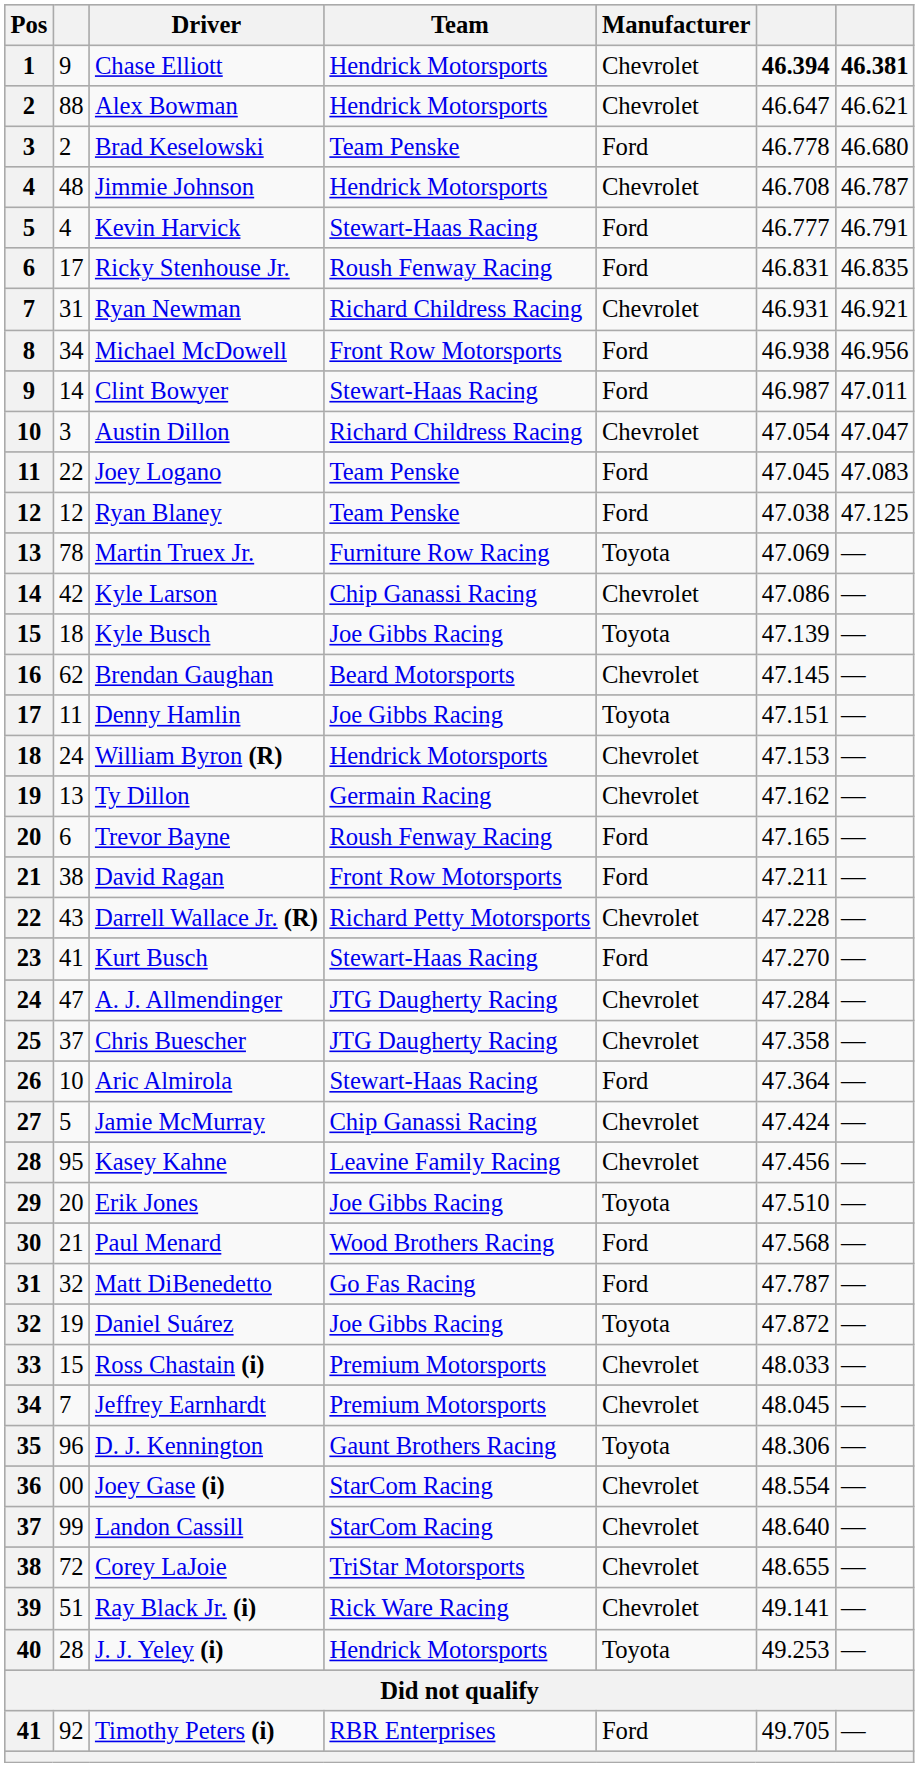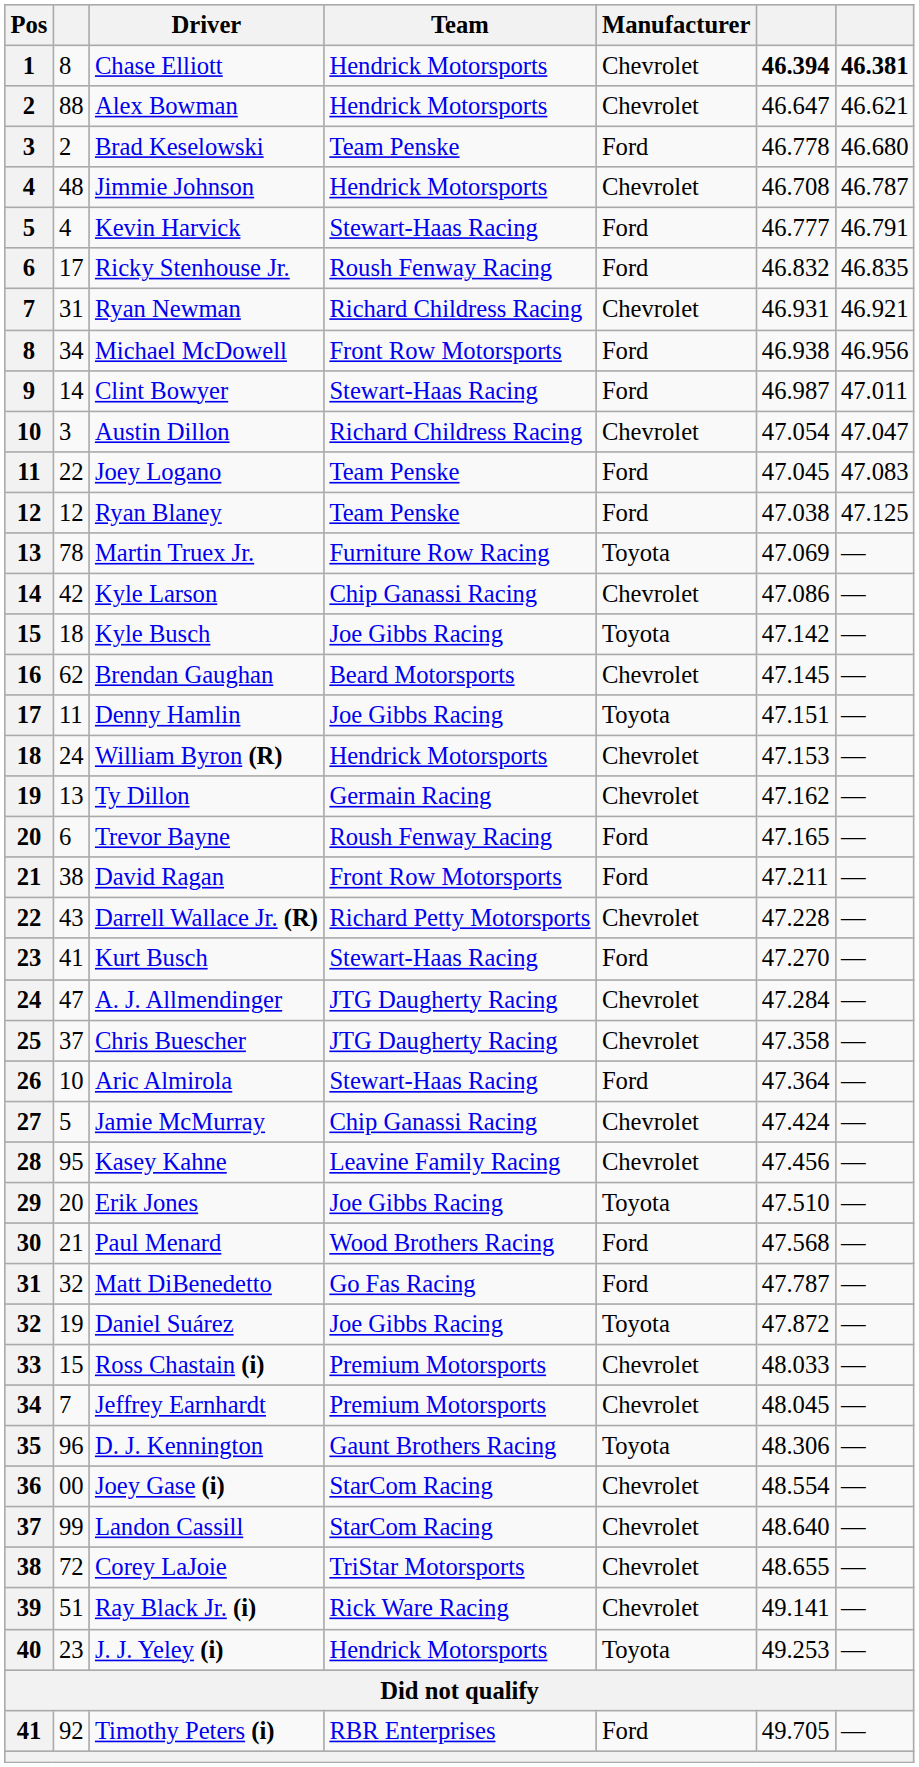Chase Elliott | column 2: 9 -> 8
Ricky Stenhouse Jr. | column 6: 46.831 -> 46.832
Kyle Busch | column 6: 47.139 -> 47.142
J. J. Yeley (i) | column 2: 28 -> 23
